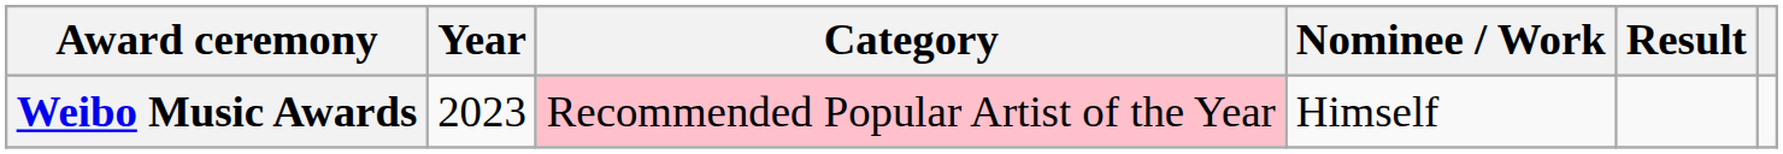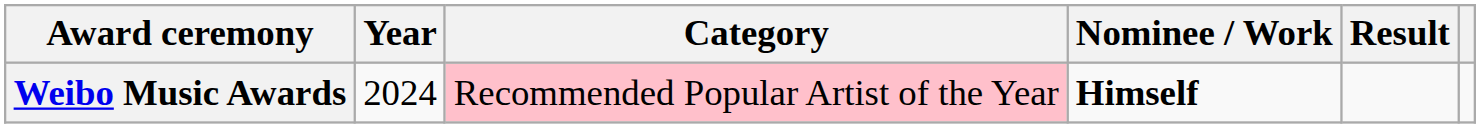Weibo Music Awards | Year: 2023 -> 2024
Weibo Music Awards | Nominee / Work: normal -> bold
